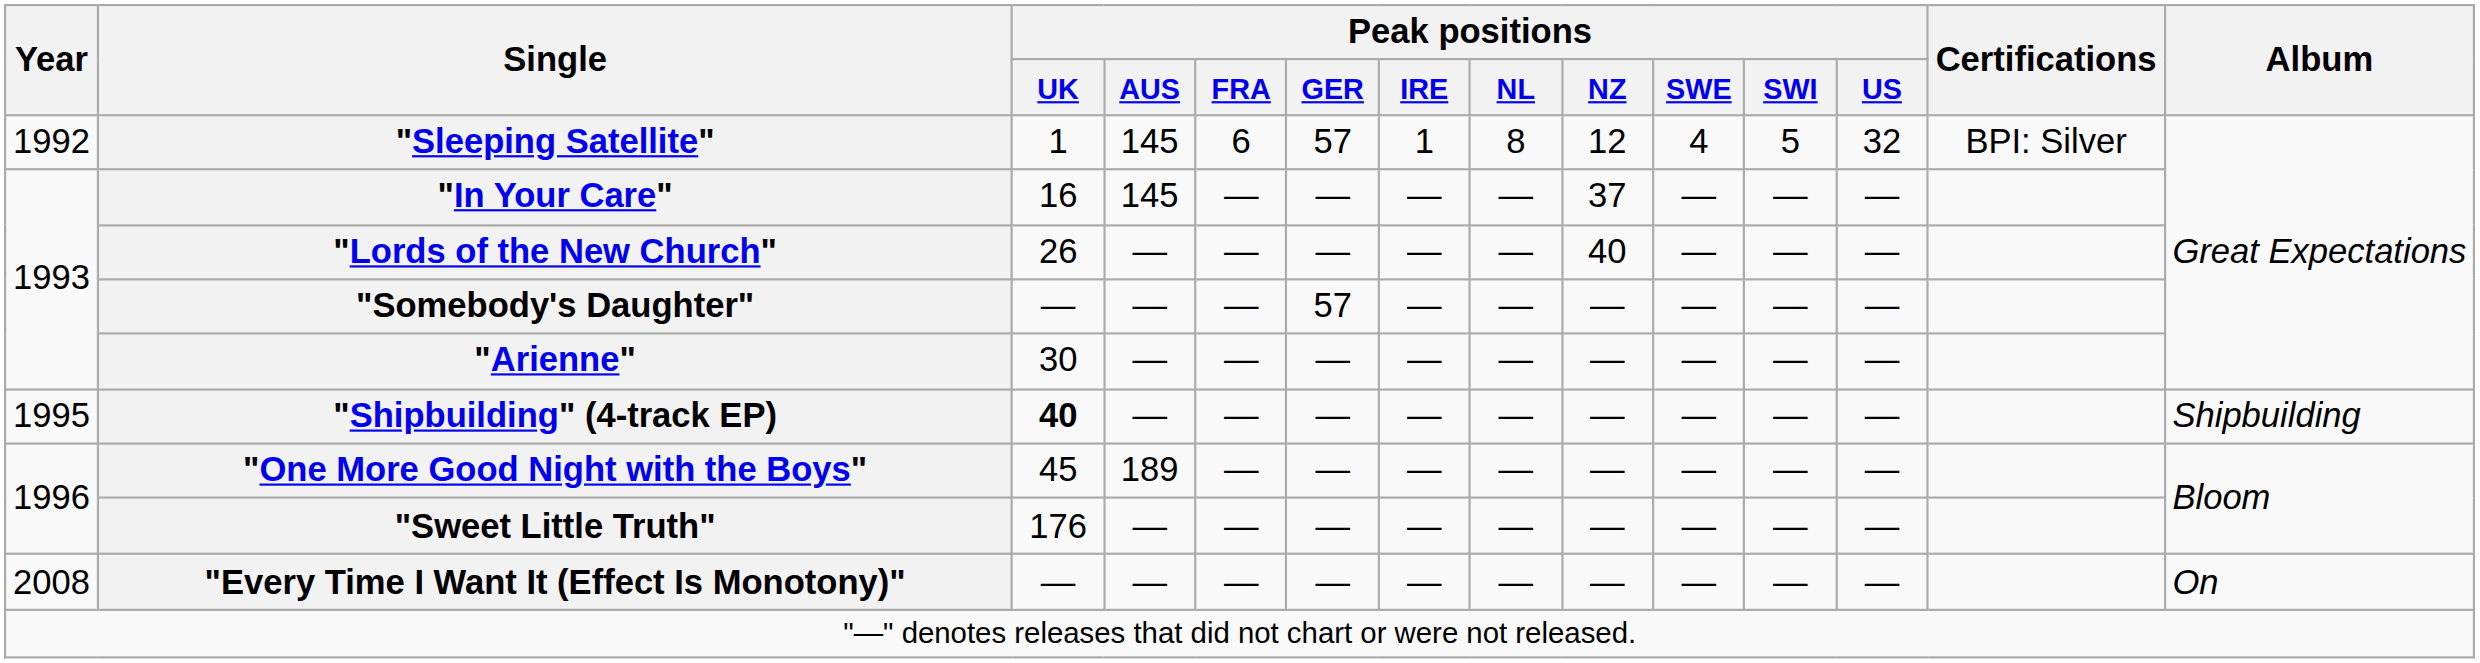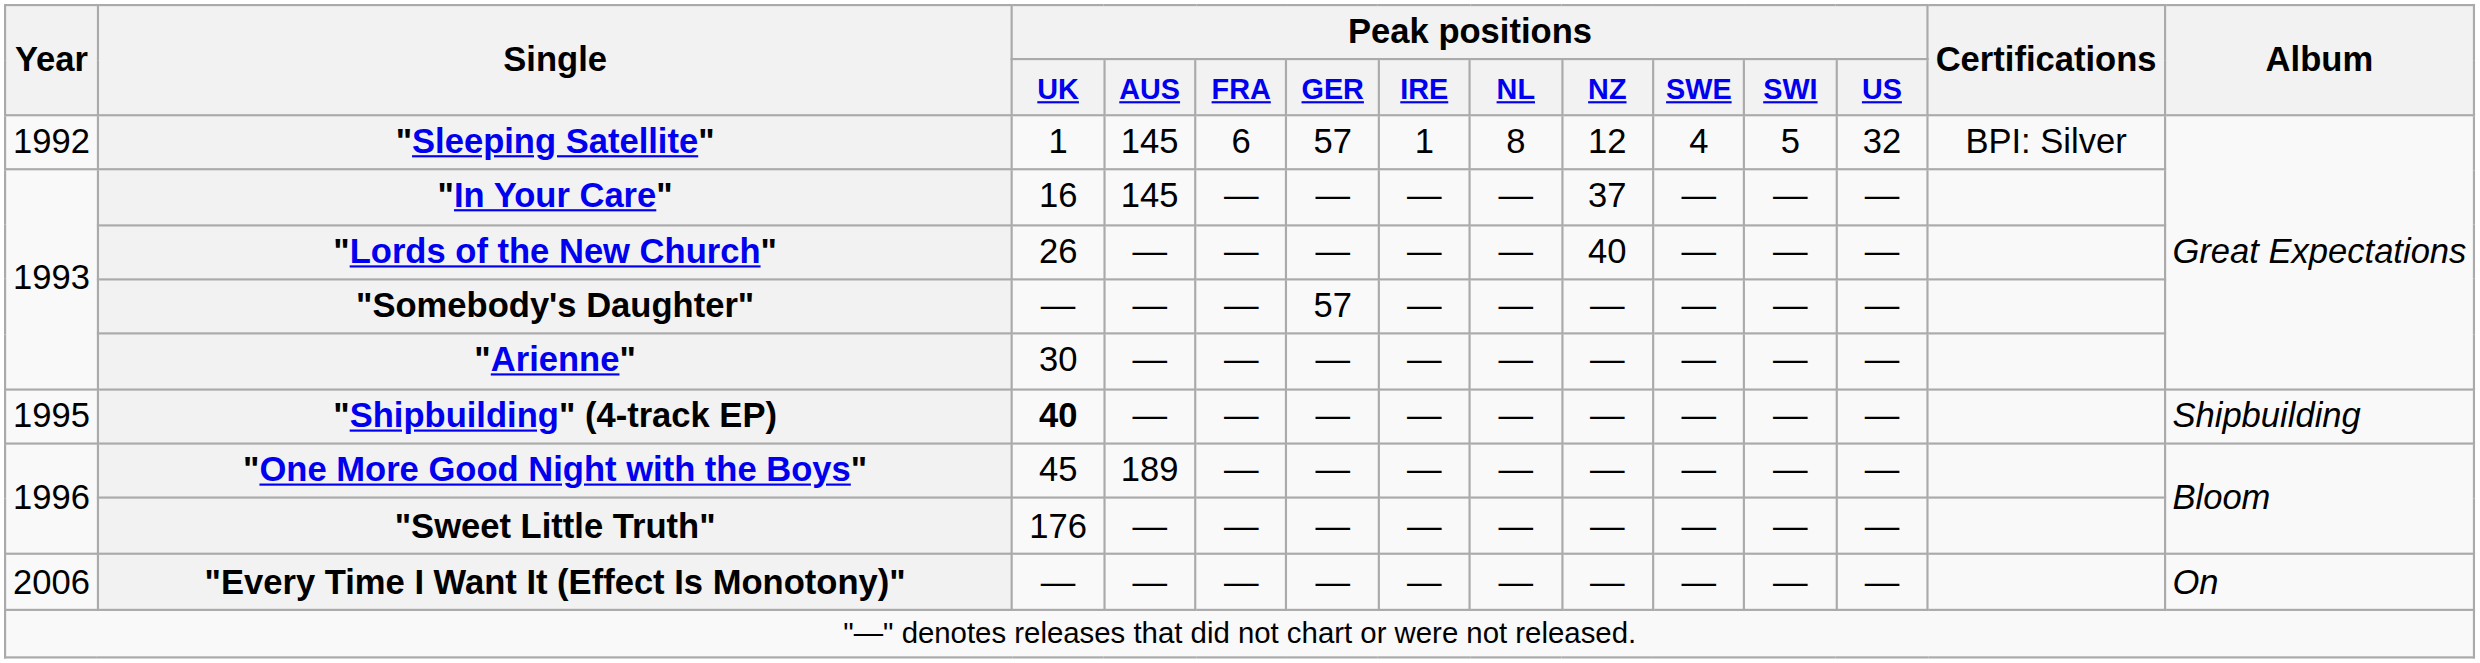"Every Time I Want It (Effect Is Monotony)" | Year: 2008 -> 2006
